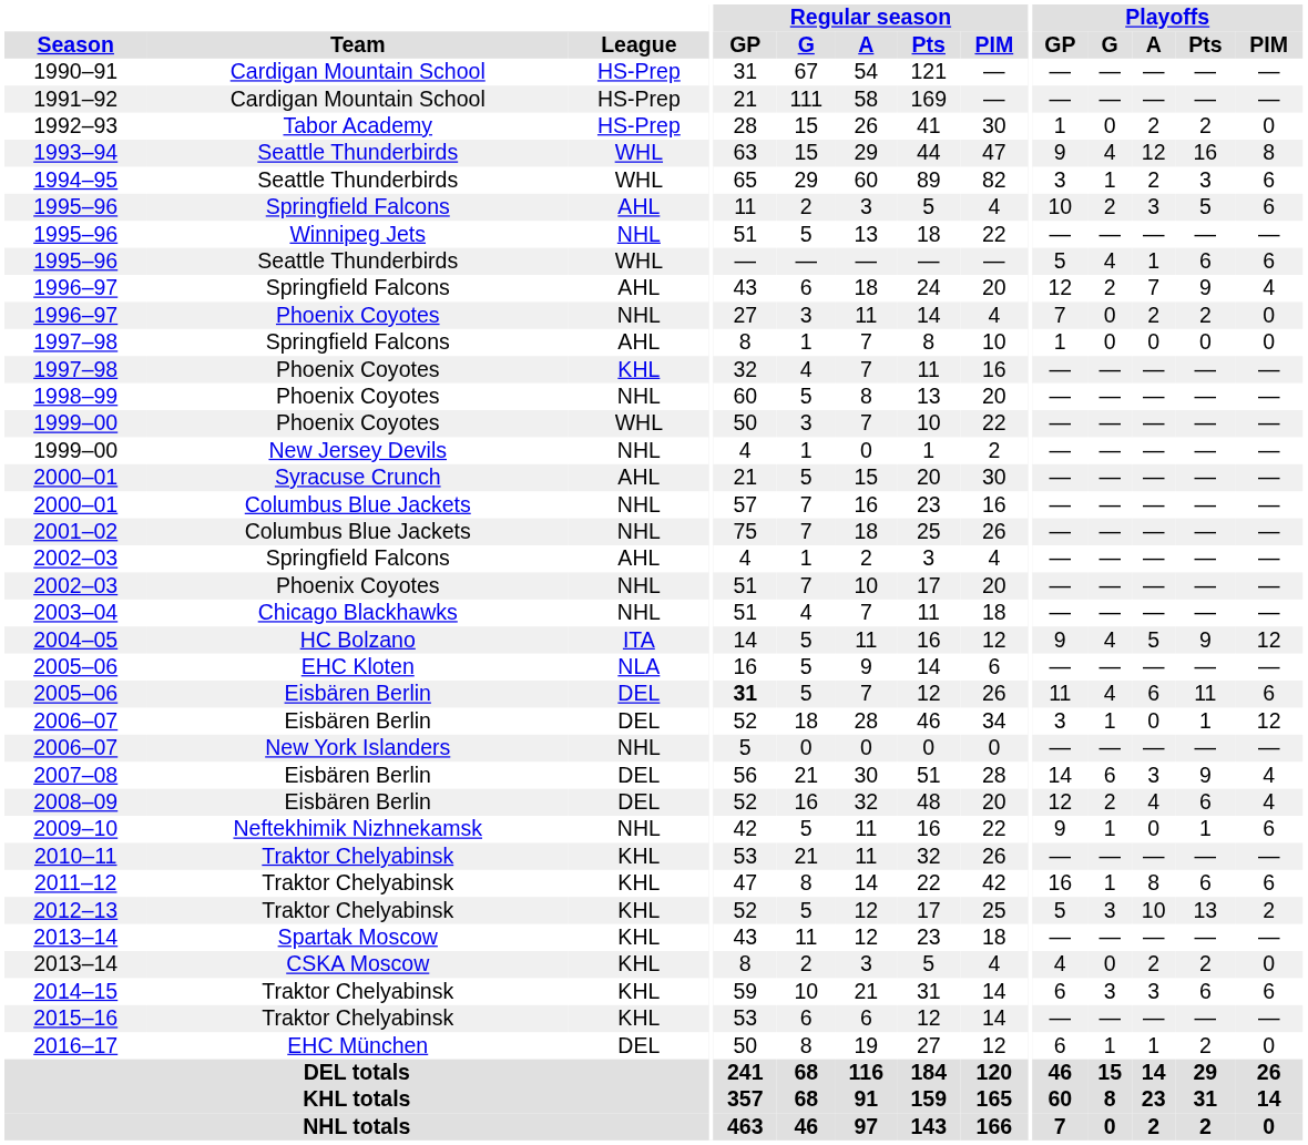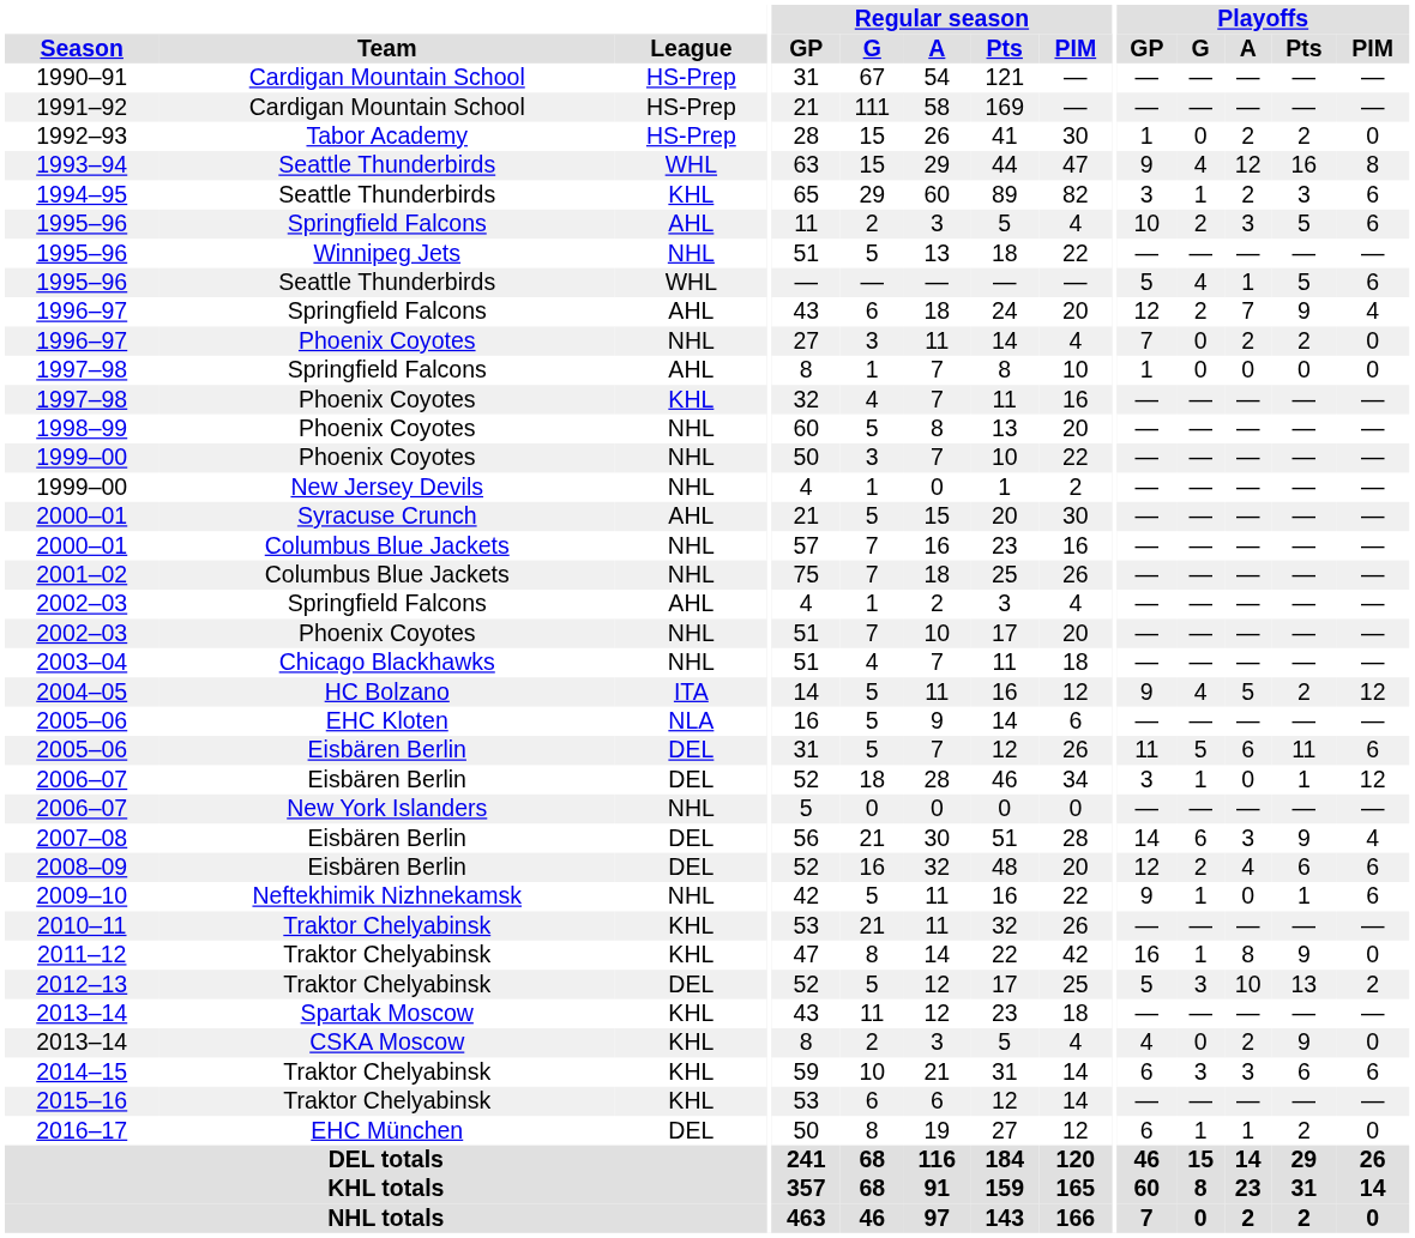1994–95 | League: WHL -> KHL
1995–96 / Seattle Thunderbirds | Playoffs / Pts: 6 -> 5
1999–00 / Phoenix Coyotes | League: WHL -> NHL
2004–05 | Playoffs / Pts: 9 -> 2
2005–06 / Eisbären Berlin | Regular season / GP: bold -> normal
2005–06 / Eisbären Berlin | Playoffs / G: 4 -> 5
2008–09 | Playoffs / PIM: 4 -> 6
2011–12 | Playoffs / Pts: 6 -> 9
2011–12 | Playoffs / PIM: 6 -> 0
2012–13 | League: KHL -> DEL
2013–14 / CSKA Moscow | Playoffs / Pts: 2 -> 9
